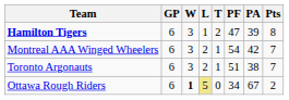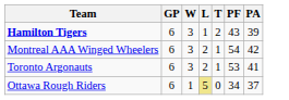- column: Pts | 8 | 7 | 7 | 2
Hamilton Tigers | PF: 47 -> 43
Toronto Argonauts | PF: 51 -> 53
Toronto Argonauts | PA: 38 -> 41
Ottawa Rough Riders | W: bold -> normal
Ottawa Rough Riders | PA: 67 -> 37
